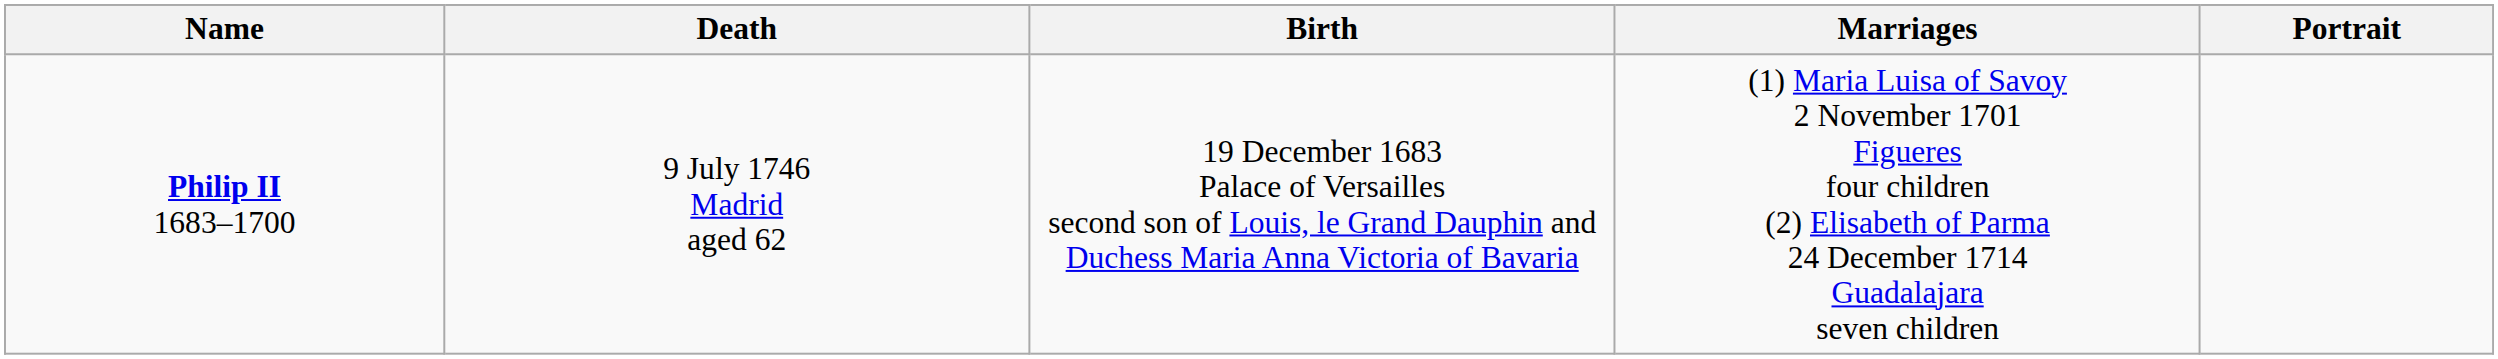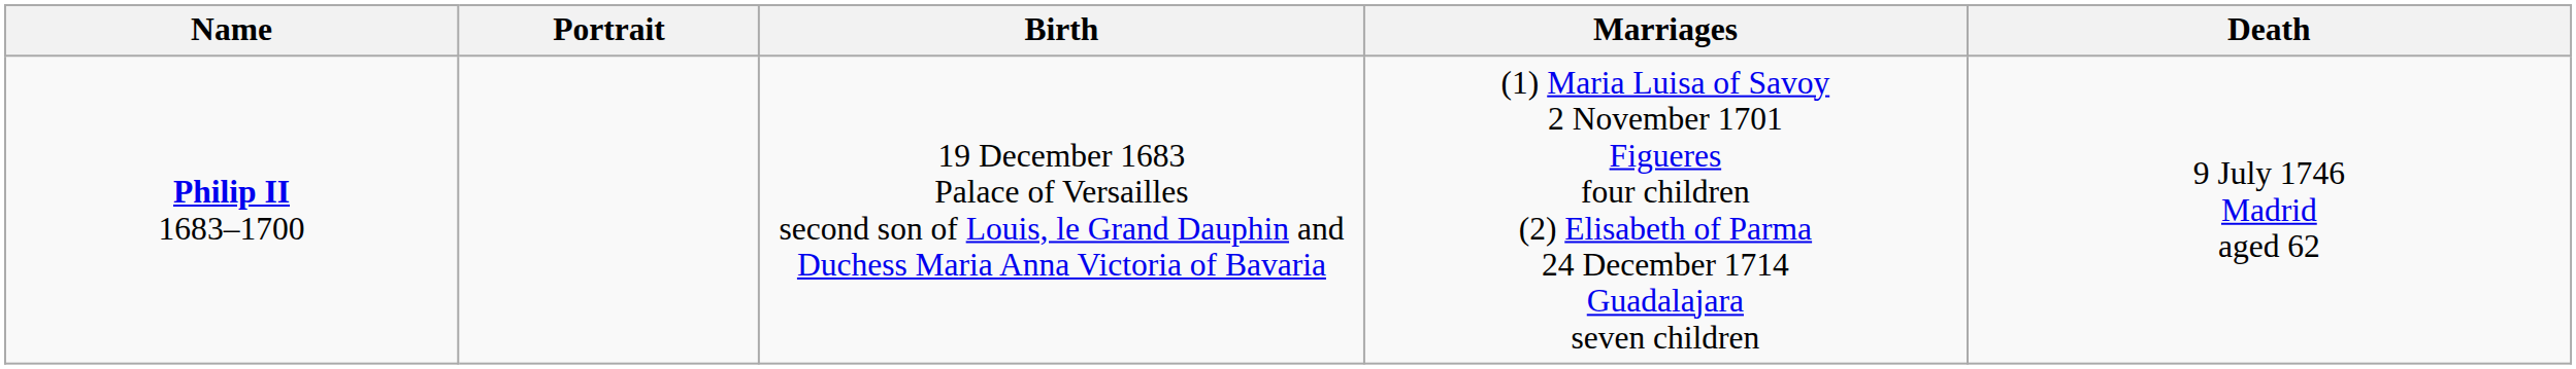columns swapped: Portrait <-> Death
